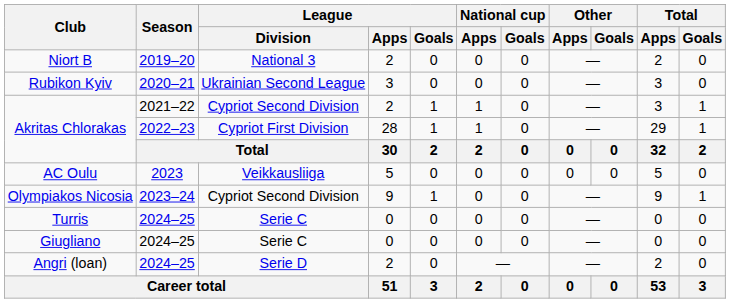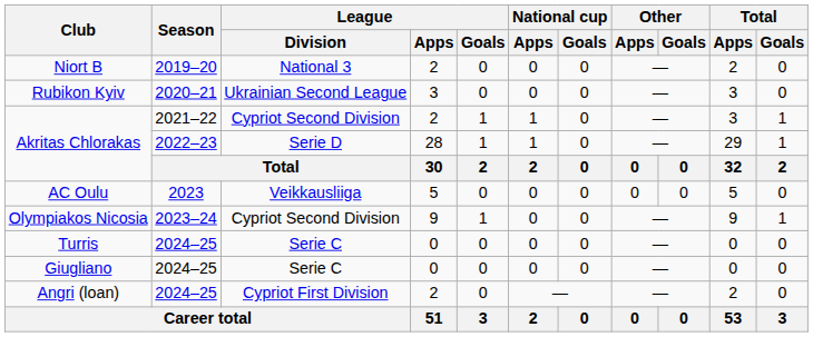Akritas Chlorakas / 2022–23 | League / Division: Cypriot First Division -> Serie D
Angri (loan) | League / Division: Serie D -> Cypriot First Division
